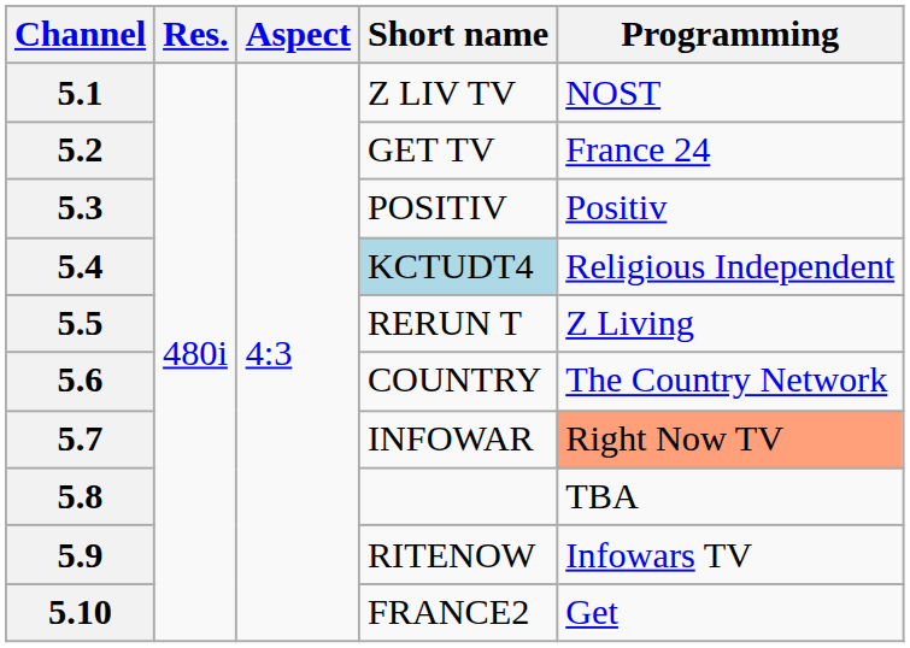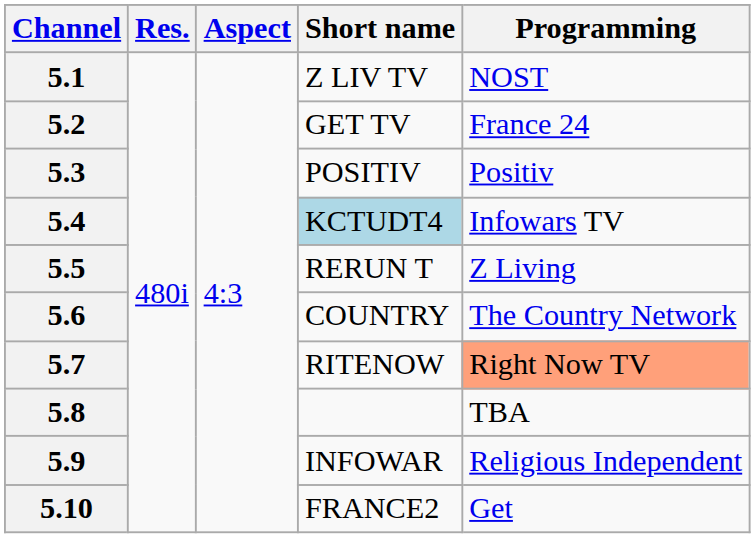5.4 | Programming: Religious Independent -> Infowars TV
5.7 | Short name: INFOWAR -> RITENOW
5.9 | Short name: RITENOW -> INFOWAR
5.9 | Programming: Infowars TV -> Religious Independent
